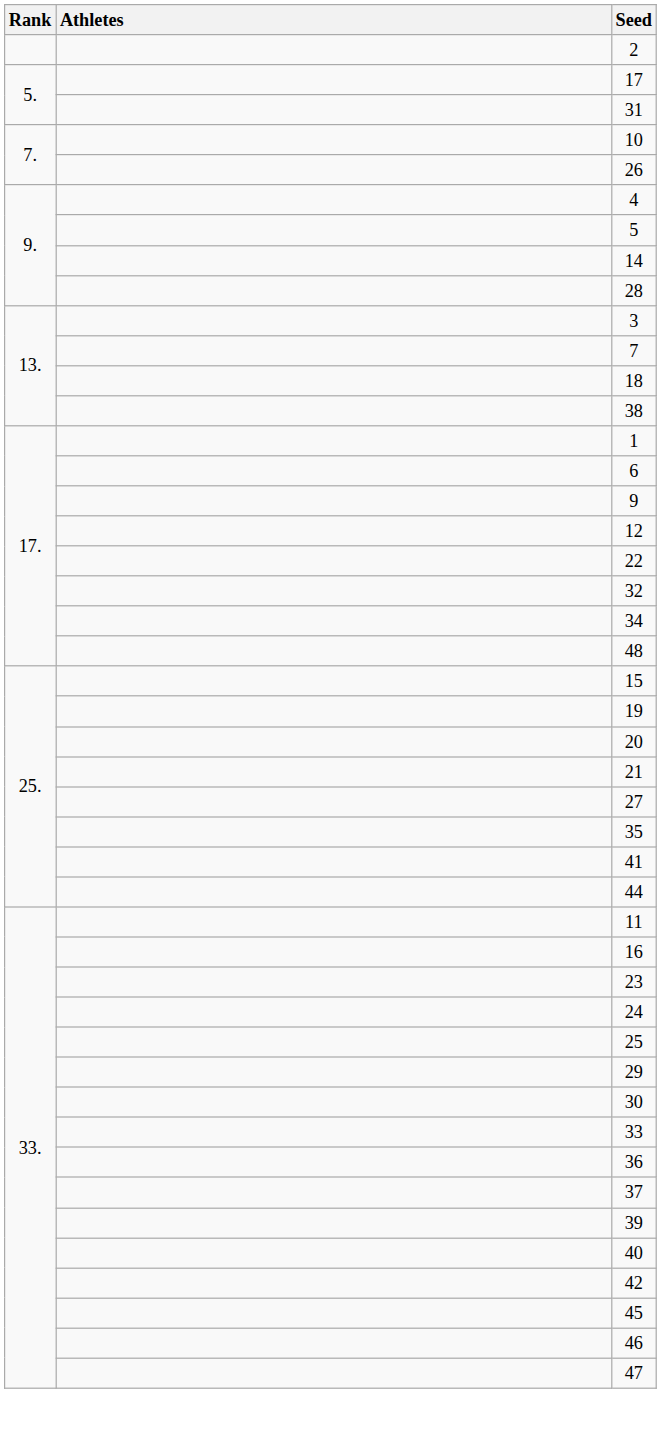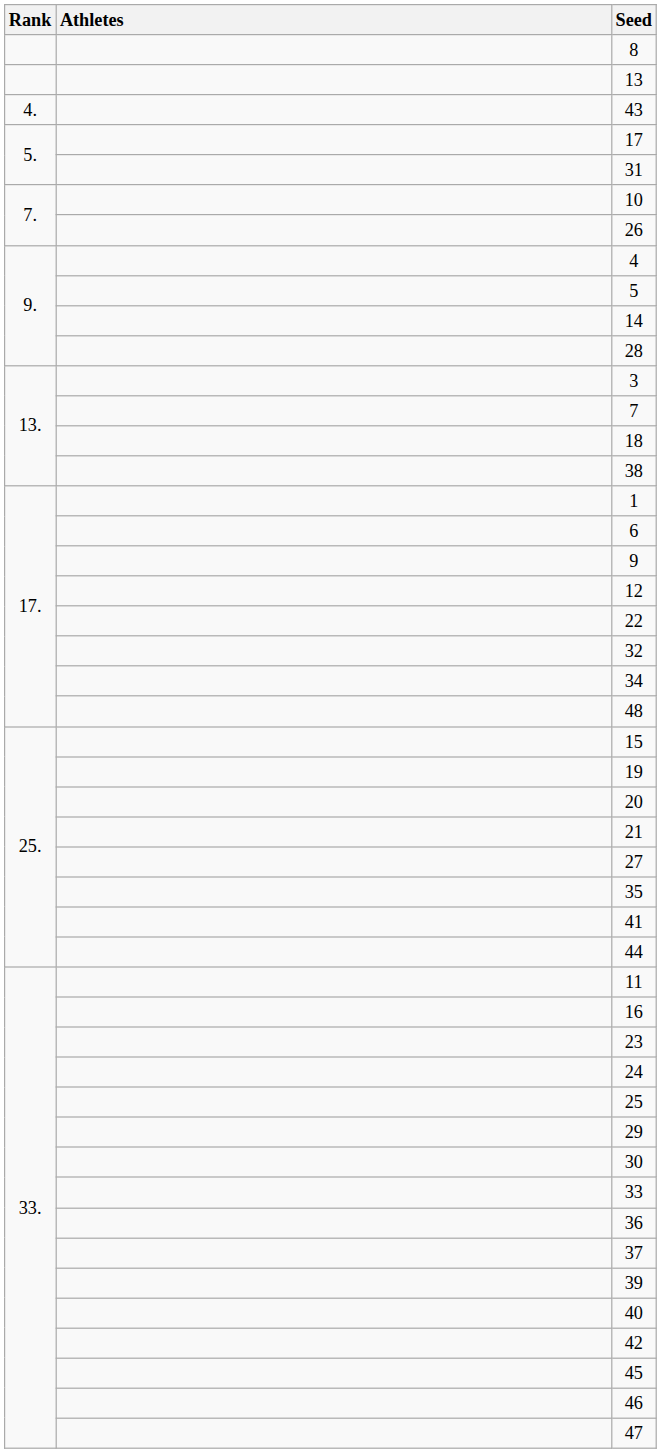- row: 2
+ row: 8
+ row: 13
+ row: 4. | 43
